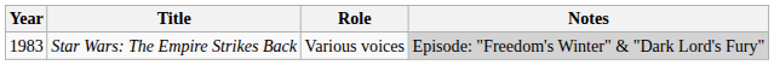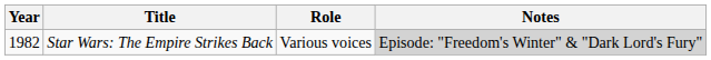Star Wars: The Empire Strikes Back | Year: 1983 -> 1982
